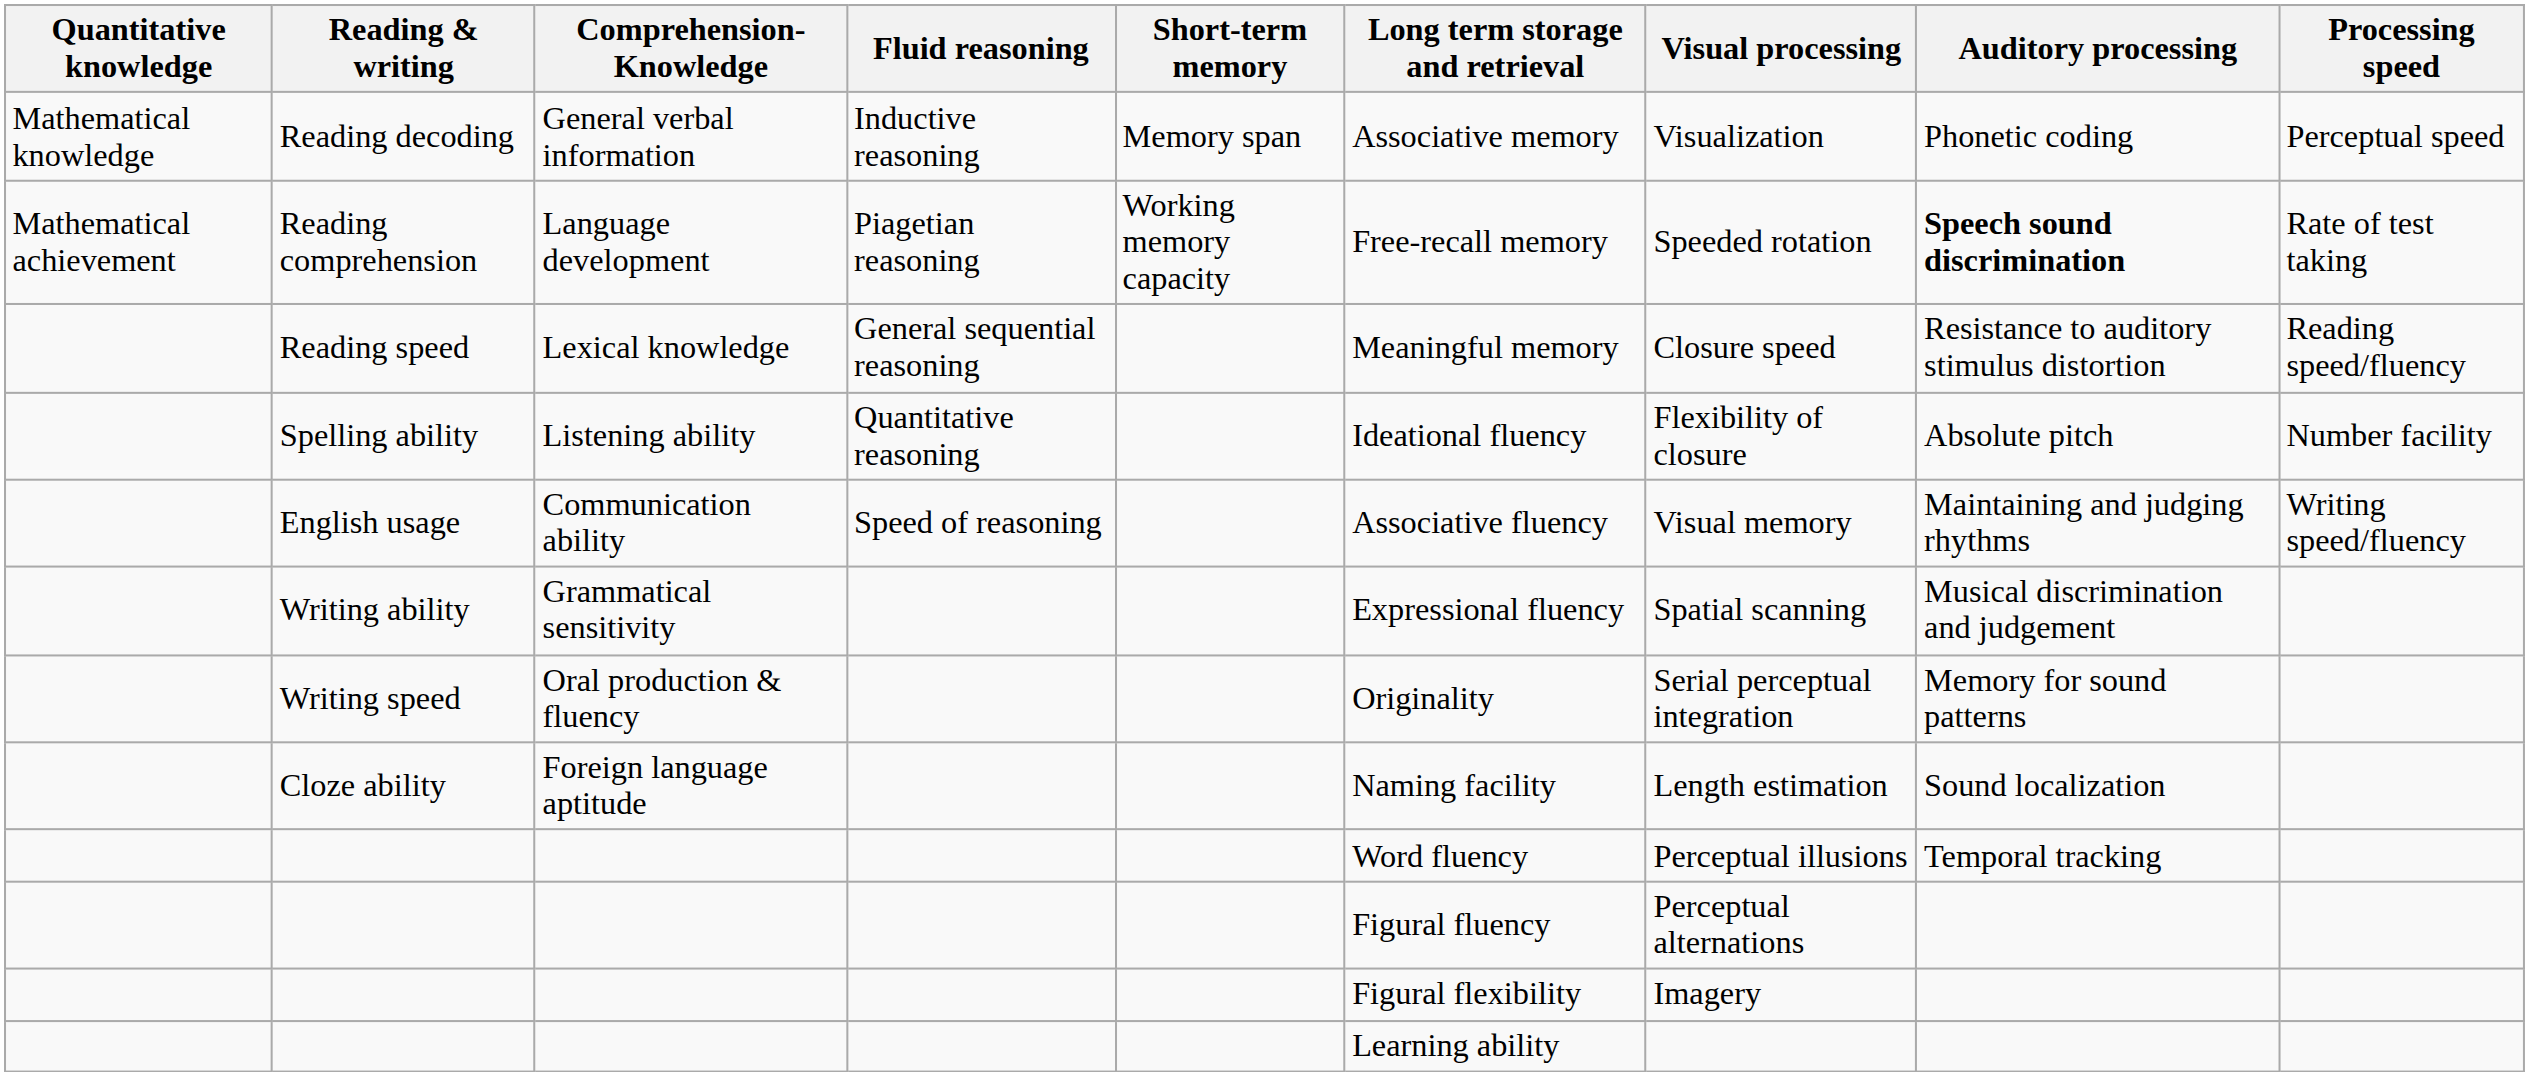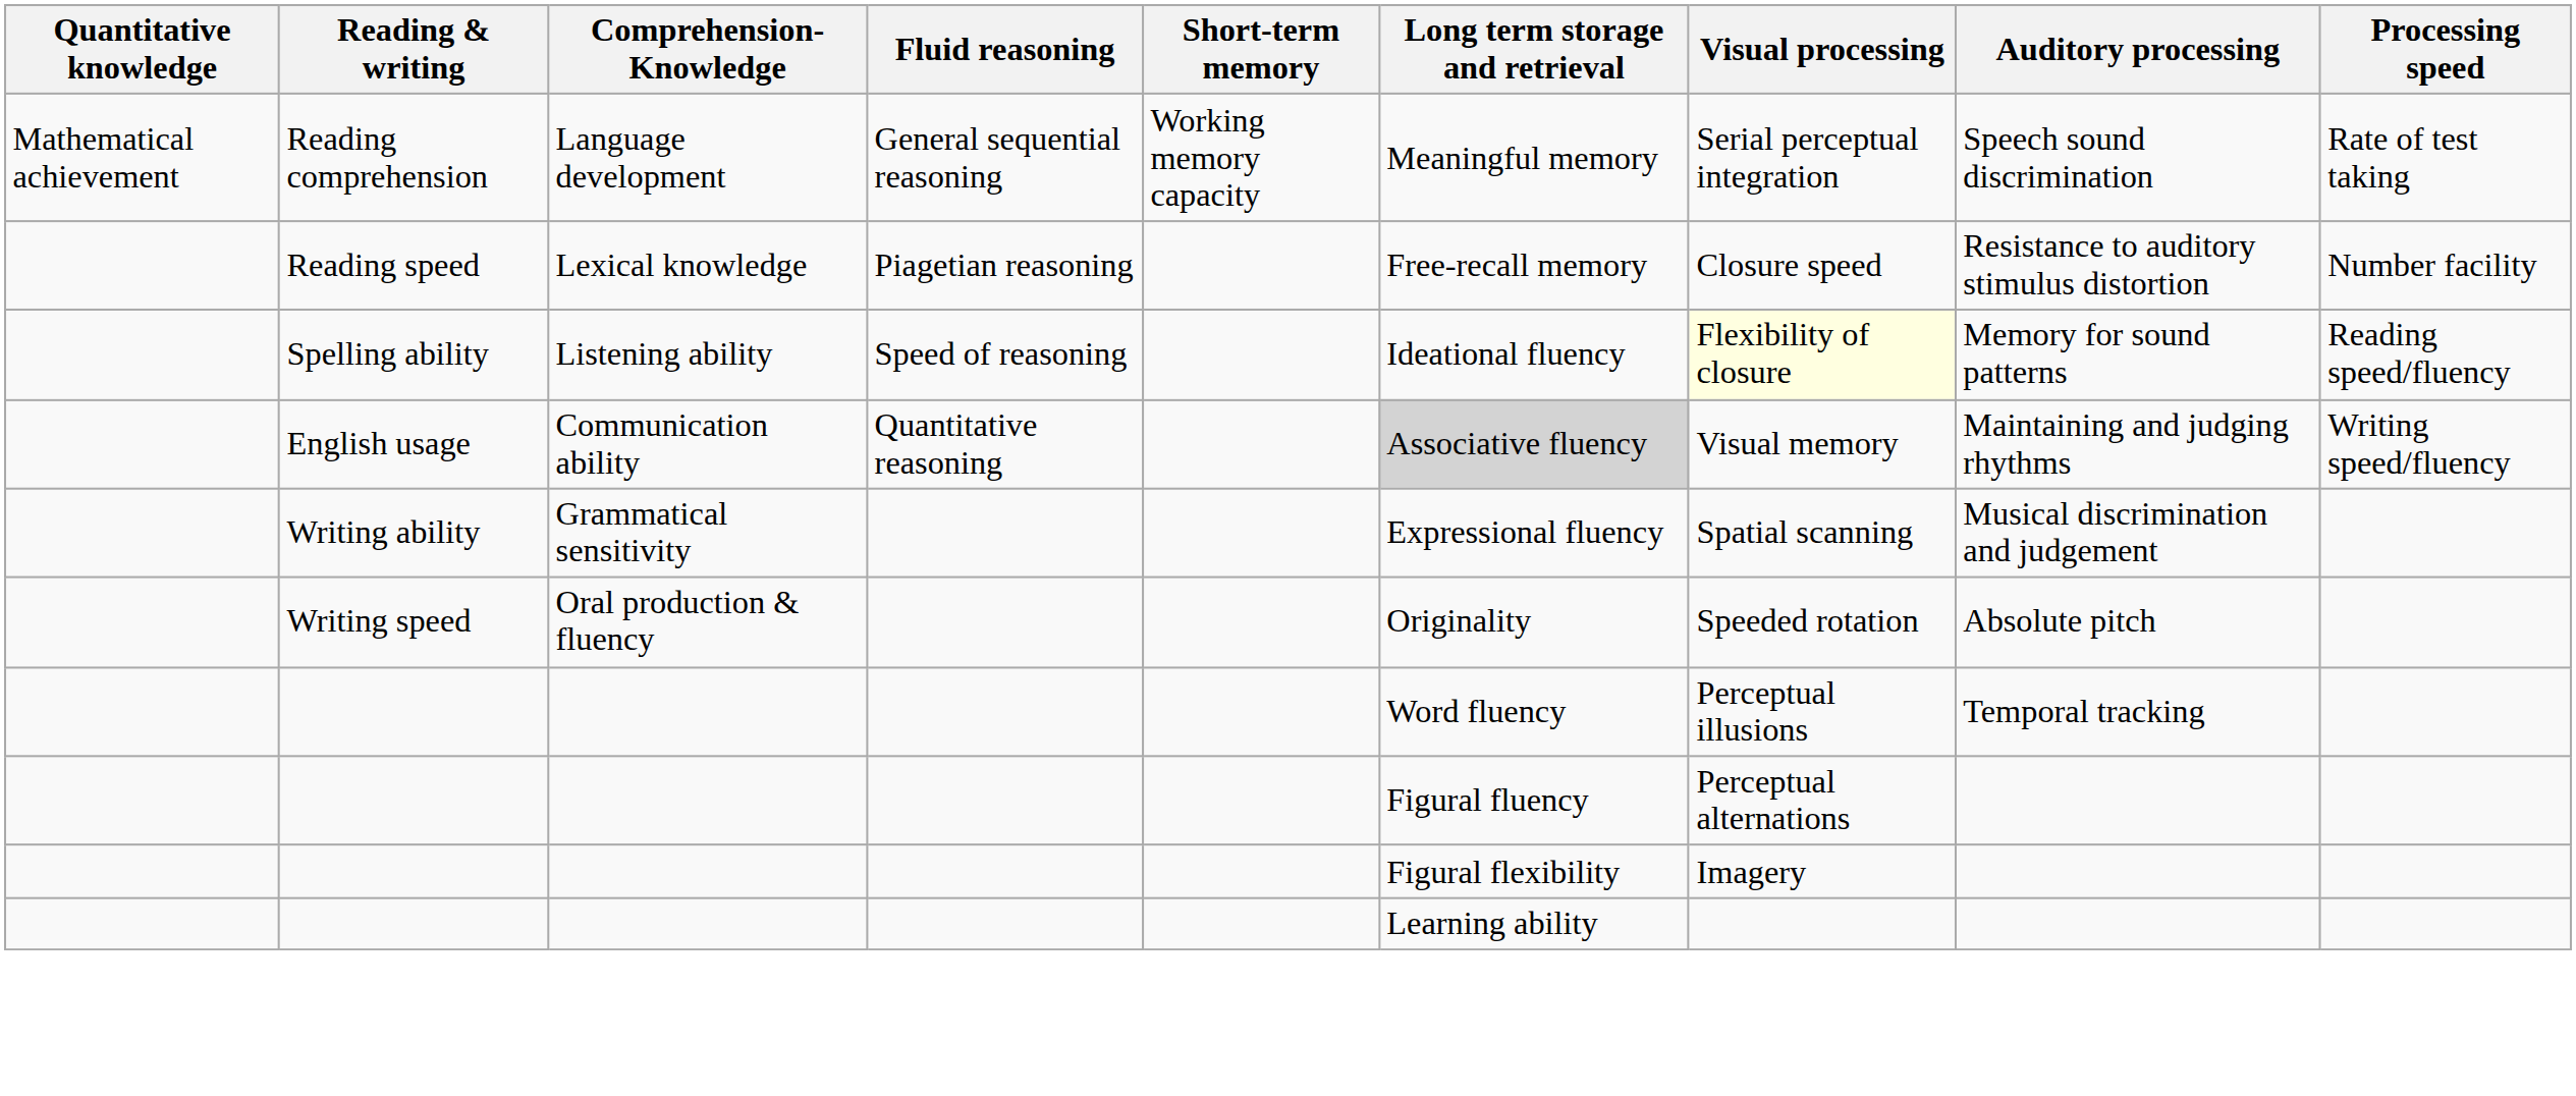- row: Mathematical knowledge | Reading decoding | General verbal information | Inductive reasoning | Memory span | Associative memory | Visualization | Phonetic coding | Perceptual speed
Reading comprehension | Fluid reasoning: Piagetian reasoning -> General sequential reasoning
Reading comprehension | Long term storage and retrieval: Free-recall memory -> Meaningful memory
Reading comprehension | Visual processing: Speeded rotation -> Serial perceptual integration
Reading comprehension | Auditory processing: bold -> normal
Reading speed | Fluid reasoning: General sequential reasoning -> Piagetian reasoning
Reading speed | Long term storage and retrieval: Meaningful memory -> Free-recall memory
Reading speed | Processing speed: Reading speed/fluency -> Number facility
Spelling ability | Fluid reasoning: Quantitative reasoning -> Speed of reasoning
Spelling ability | Visual processing: no background -> lightyellow background
Spelling ability | Auditory processing: Absolute pitch -> Memory for sound patterns
Spelling ability | Processing speed: Number facility -> Reading speed/fluency
English usage | Fluid reasoning: Speed of reasoning -> Quantitative reasoning
English usage | Long term storage and retrieval: no background -> lightgrey background
Writing speed | Visual processing: Serial perceptual integration -> Speeded rotation
Writing speed | Auditory processing: Memory for sound patterns -> Absolute pitch
- row: Cloze ability | Foreign language aptitude | Naming facility | Length estimation | Sound localization
